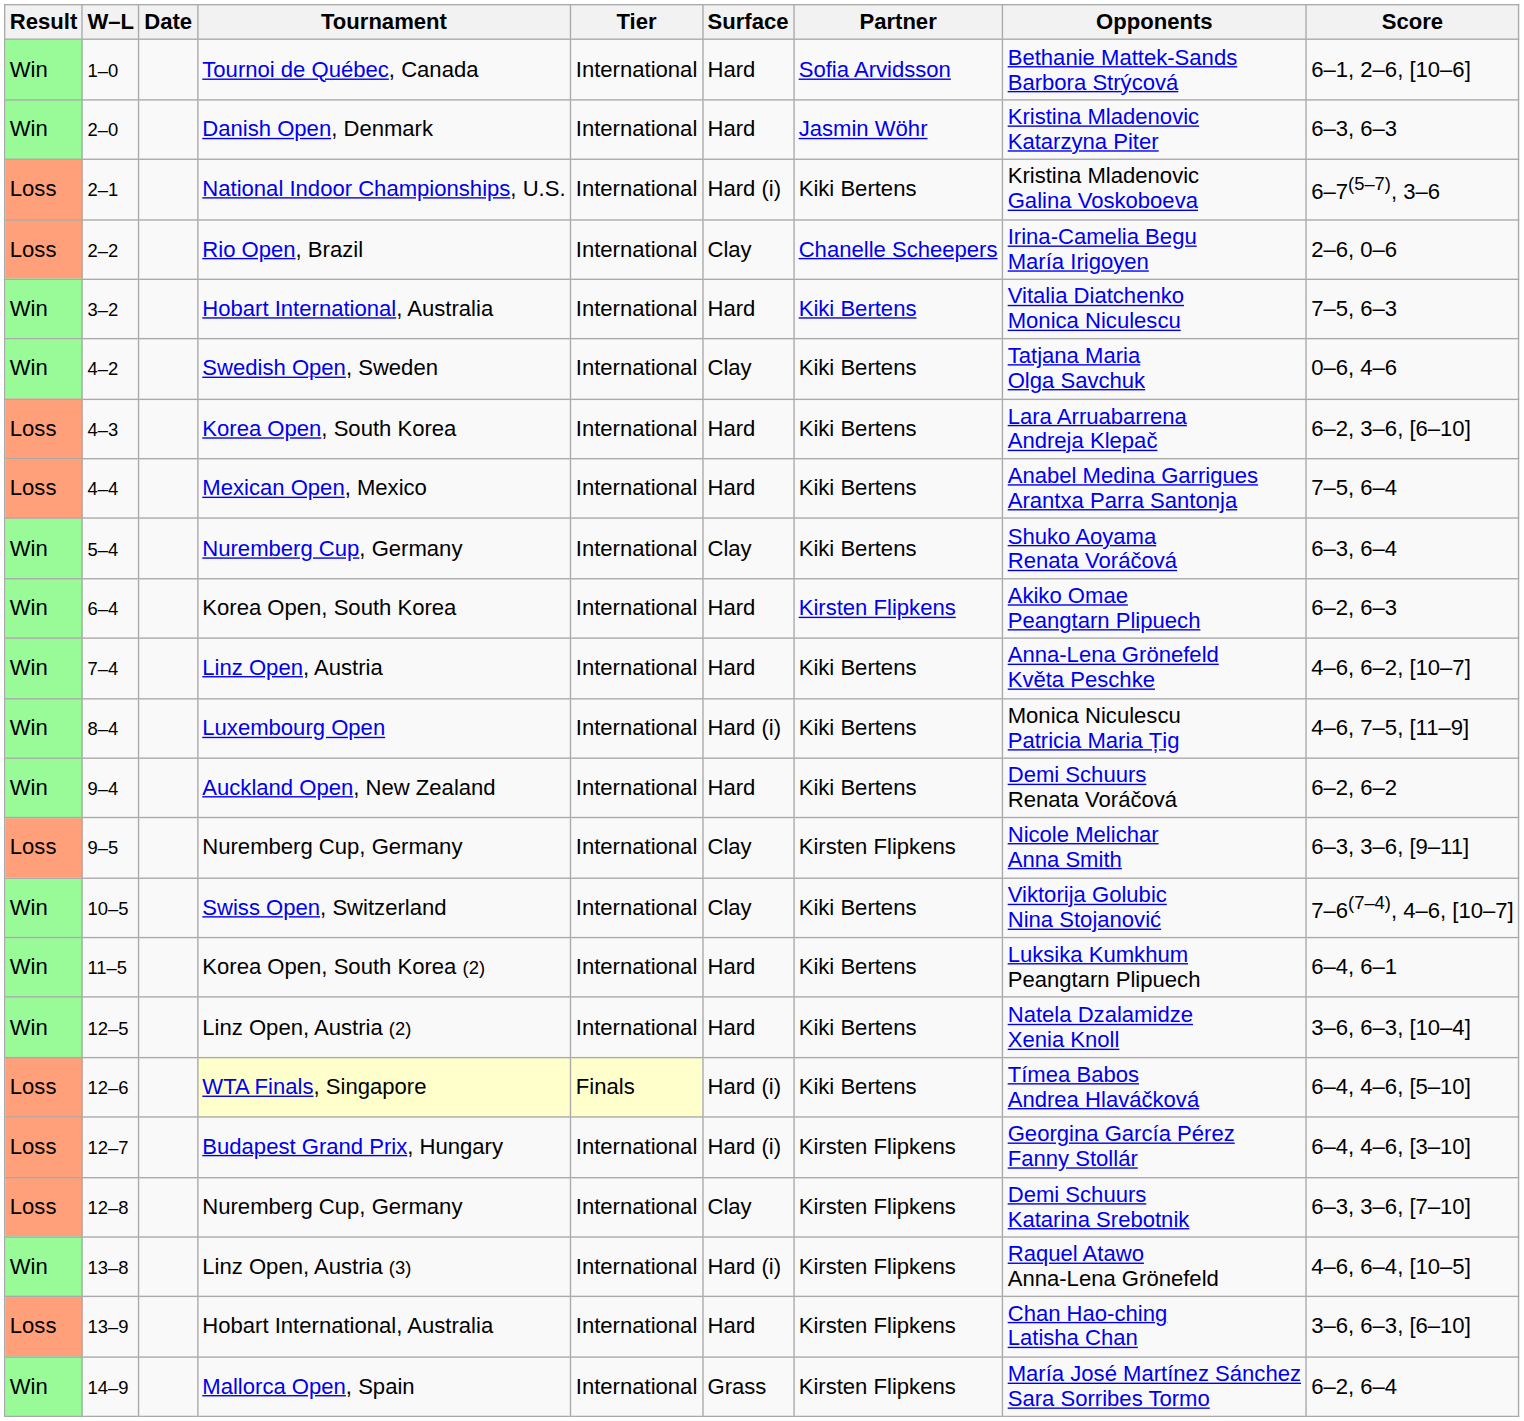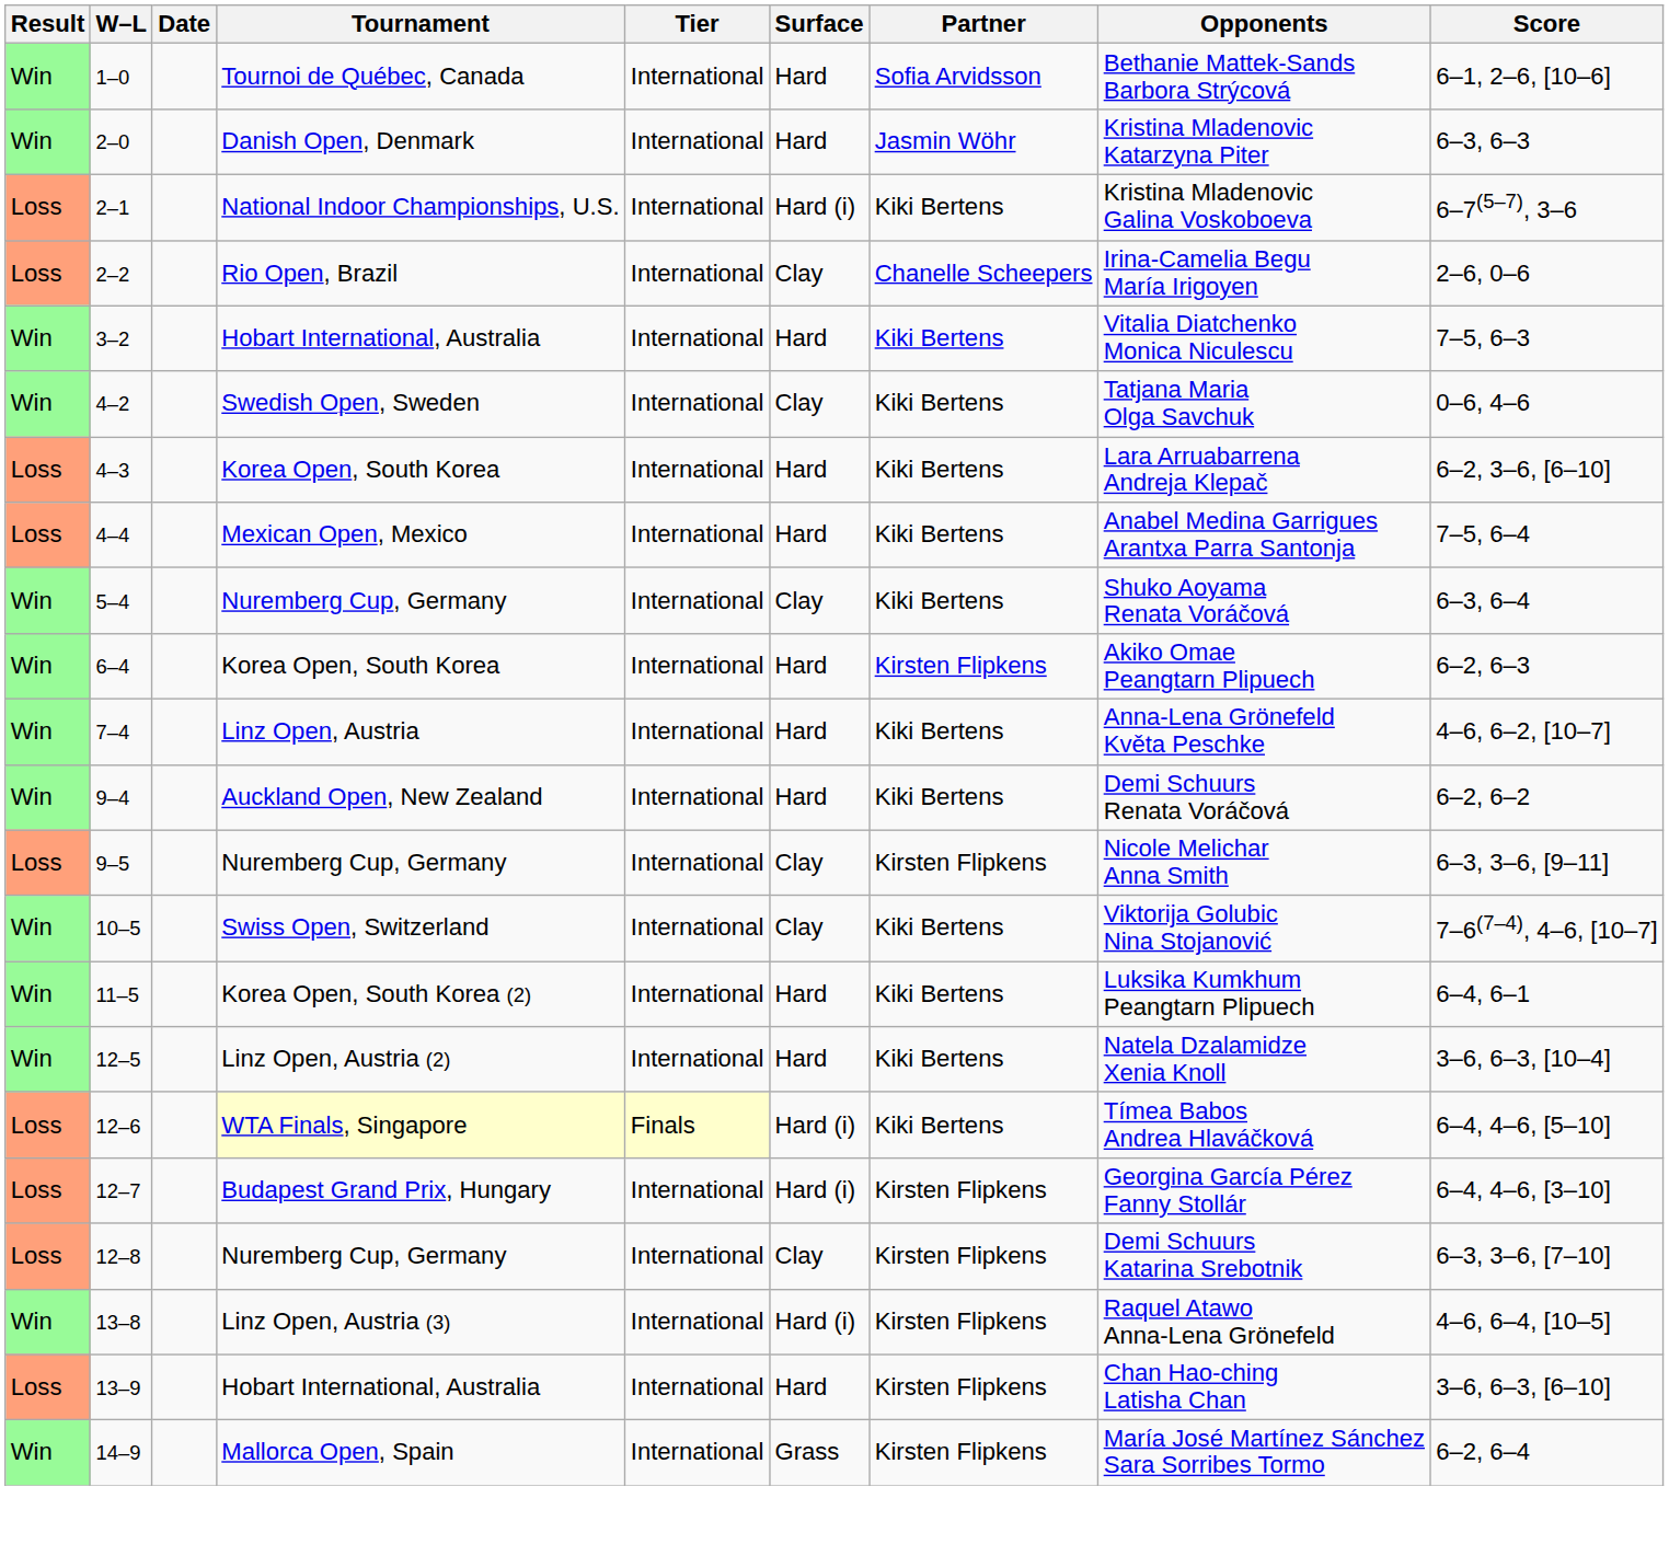- row: Win | 8–4 | Luxembourg Open | International | Hard (i) | Kiki Bertens | Monica Niculescu Patricia Maria Țig | 4–6, 7–5, [11–9]
